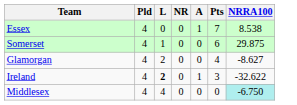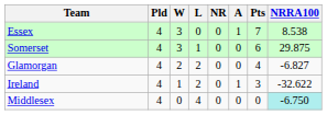+ column: W | 3 | 3 | 2 | 1 | 0
Glamorgan | NRRA100: -8.627 -> -6.827
Ireland | L: bold -> normal
